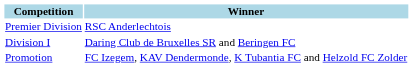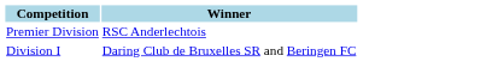- row: Promotion | FC Izegem, KAV Dendermonde, K Tubantia FC and Helzold FC Zolder
